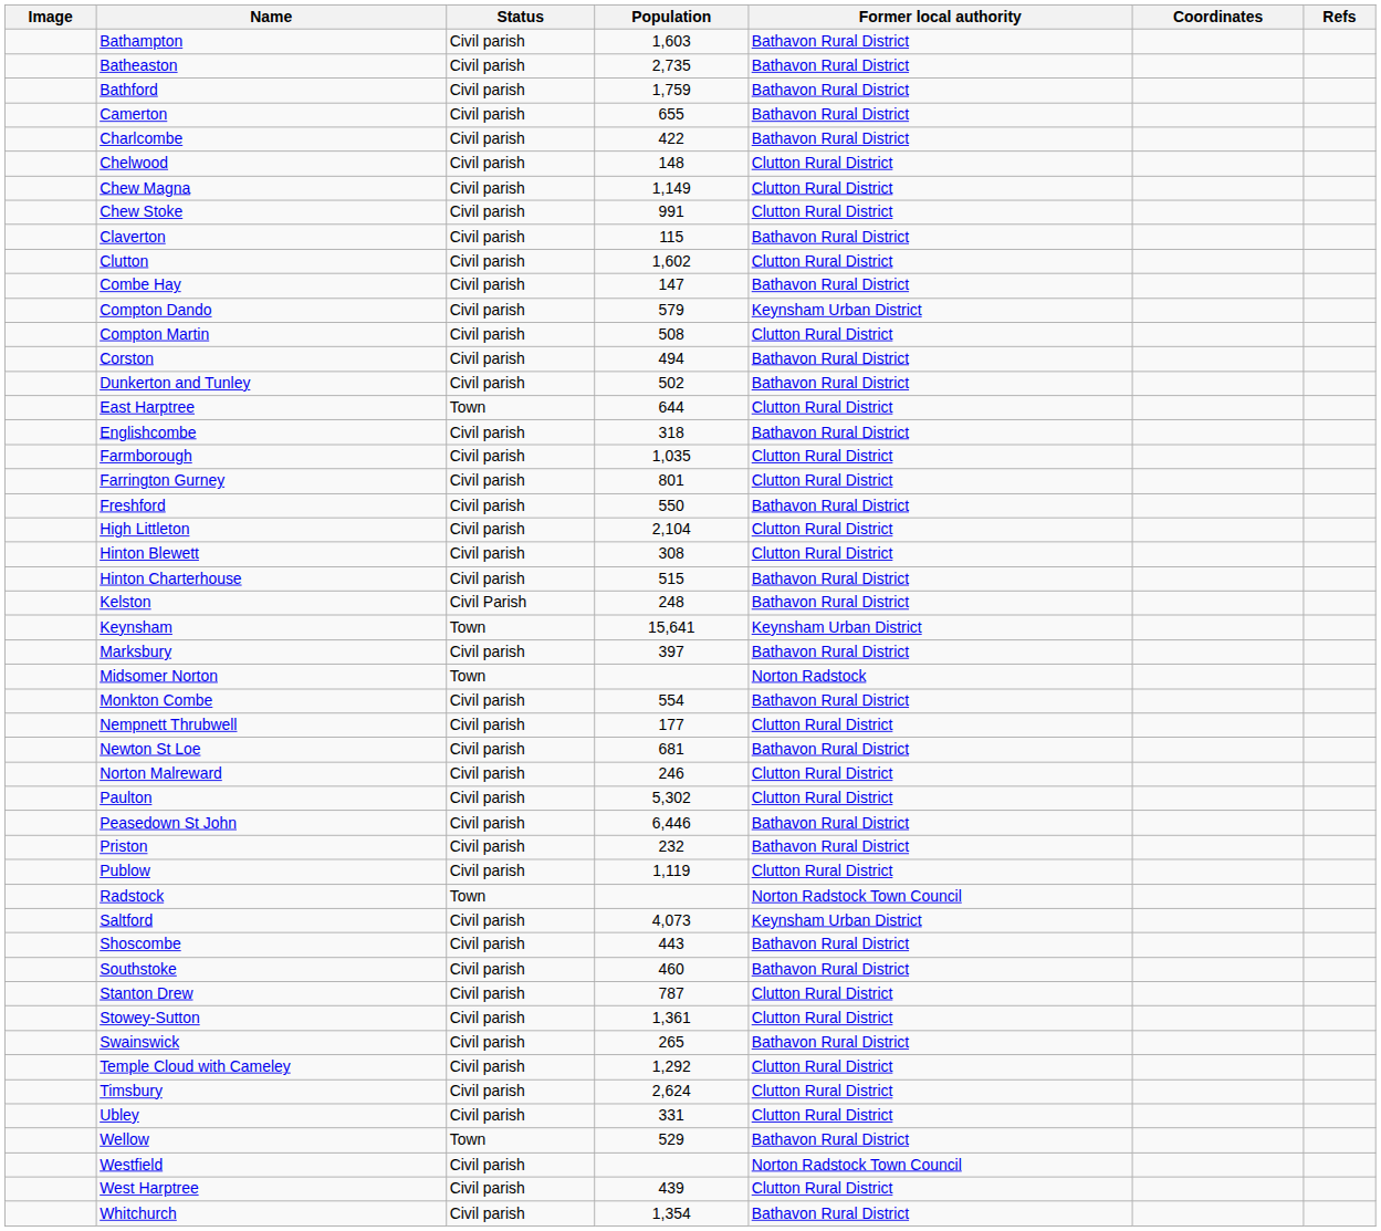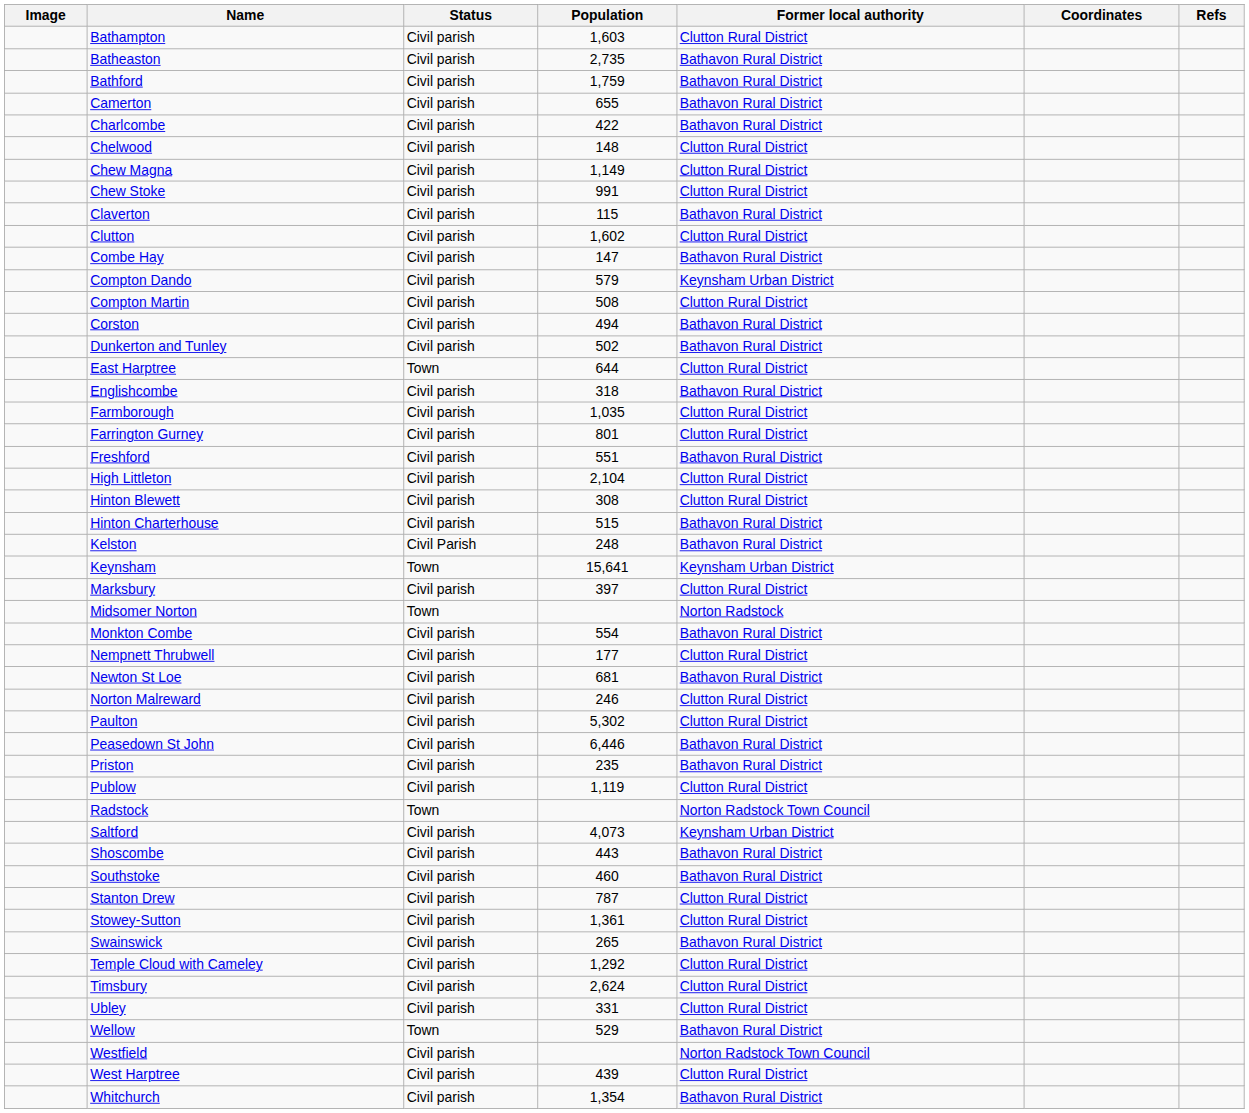Bathampton | Former local authority: Bathavon Rural District -> Clutton Rural District
Freshford | Population: 550 -> 551
Marksbury | Former local authority: Bathavon Rural District -> Clutton Rural District
Priston | Population: 232 -> 235
